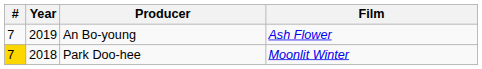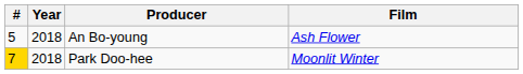An Bo-young | #: 7 -> 5
An Bo-young | Year: 2019 -> 2018
